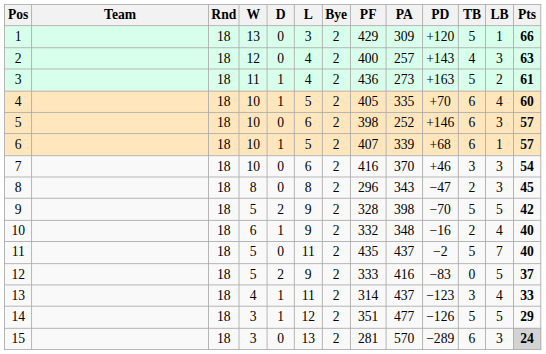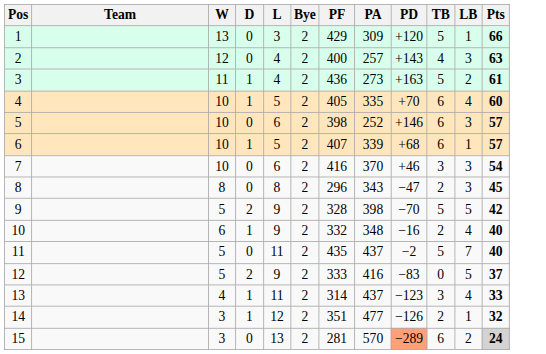- column: Rnd | 18 | 18 | 18 | 18 | 18 | 18 | 18 | 18 | 18 | 18 | 18 | 18 | 18 | 18 | 18
14 | TB: 5 -> 2
14 | LB: 5 -> 1
14 | Pts: 29 -> 32
15 | PD: no background -> lightsalmon background
15 | LB: 3 -> 2
